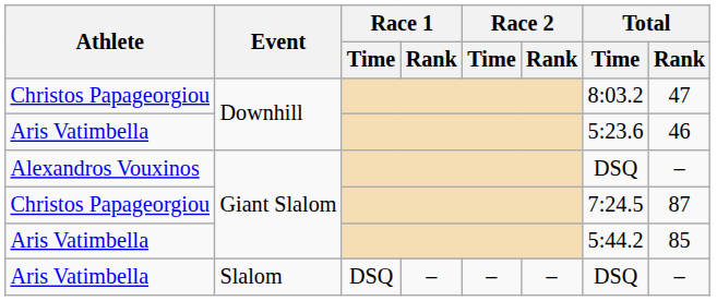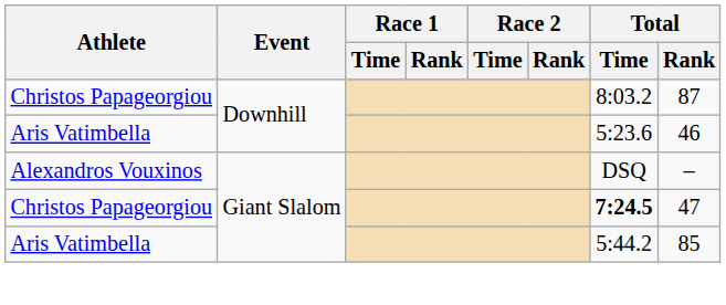Christos Papageorgiou / Downhill | Total / Rank: 47 -> 87
Christos Papageorgiou / Giant Slalom | Total / Time: normal -> bold
Christos Papageorgiou / Giant Slalom | Total / Rank: 87 -> 47
- row: Aris Vatimbella | Slalom | DSQ | – | – | – | DSQ | –
